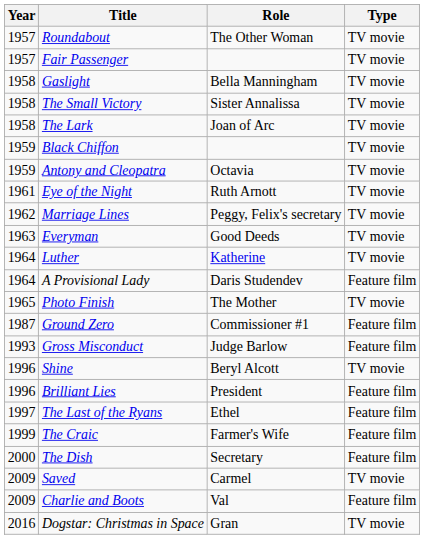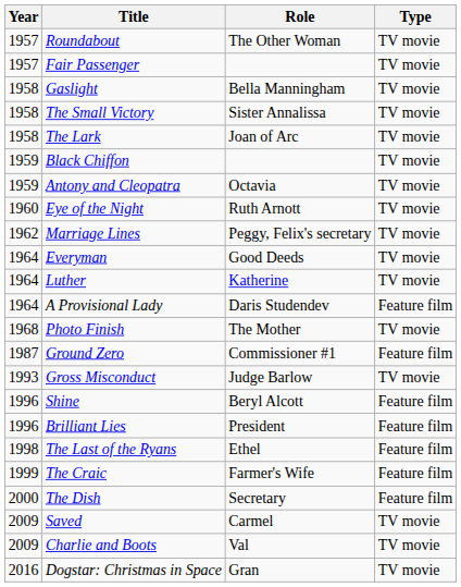Eye of the Night | Year: 1961 -> 1960
Everyman | Year: 1963 -> 1964
Photo Finish | Year: 1965 -> 1968
Gross Misconduct | Type: Feature film -> TV movie
Shine | Type: TV movie -> Feature film
The Last of the Ryans | Year: 1997 -> 1998
Charlie and Boots | Type: Feature film -> TV movie
